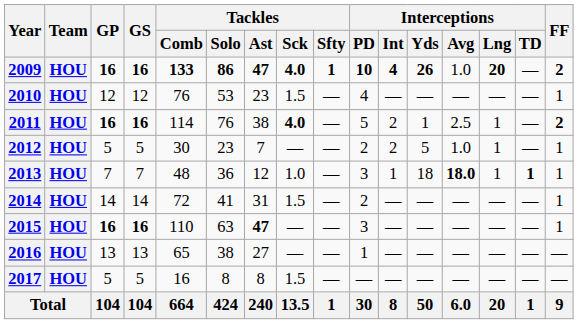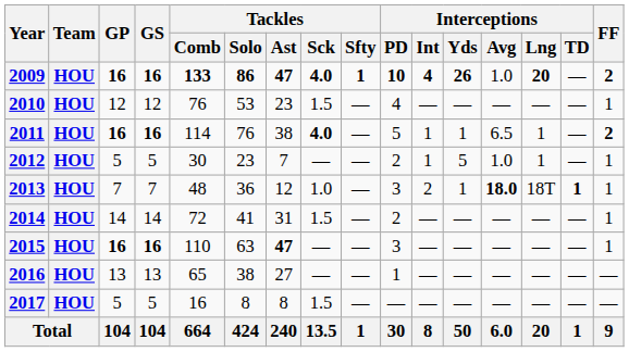2011 | Interceptions / Int: 2 -> 1
2011 | Interceptions / Avg: 2.5 -> 6.5
2012 | Interceptions / Int: 2 -> 1
2013 | Interceptions / Int: 1 -> 2
2013 | Interceptions / Yds: 18 -> 1
2013 | Interceptions / Lng: 1 -> 18T
